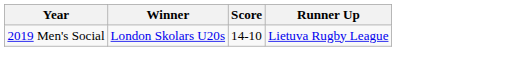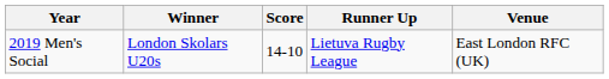+ column: Venue | East London RFC (UK)
